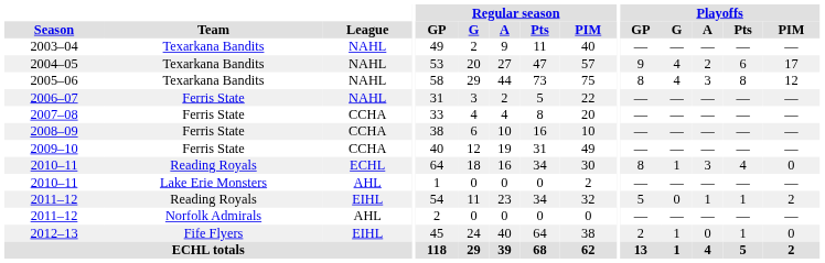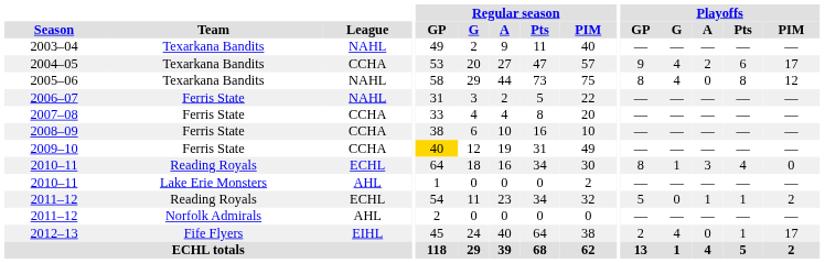2004–05 | League: NAHL -> CCHA
2005–06 | Playoffs / A: 3 -> 0
2009–10 | Regular season / GP: no background -> gold background
2011–12 / Reading Royals | League: EIHL -> ECHL
2012–13 | Playoffs / G: 1 -> 4
2012–13 | Playoffs / PIM: 0 -> 17
